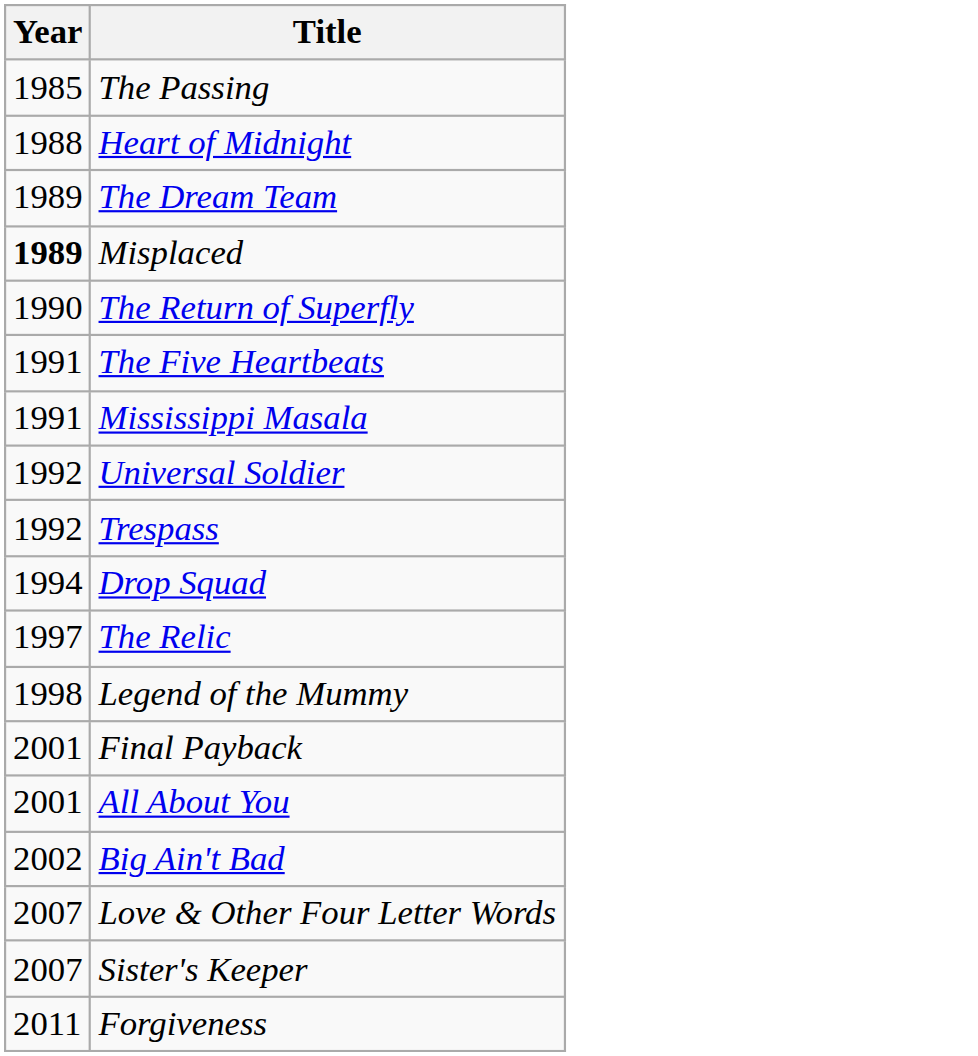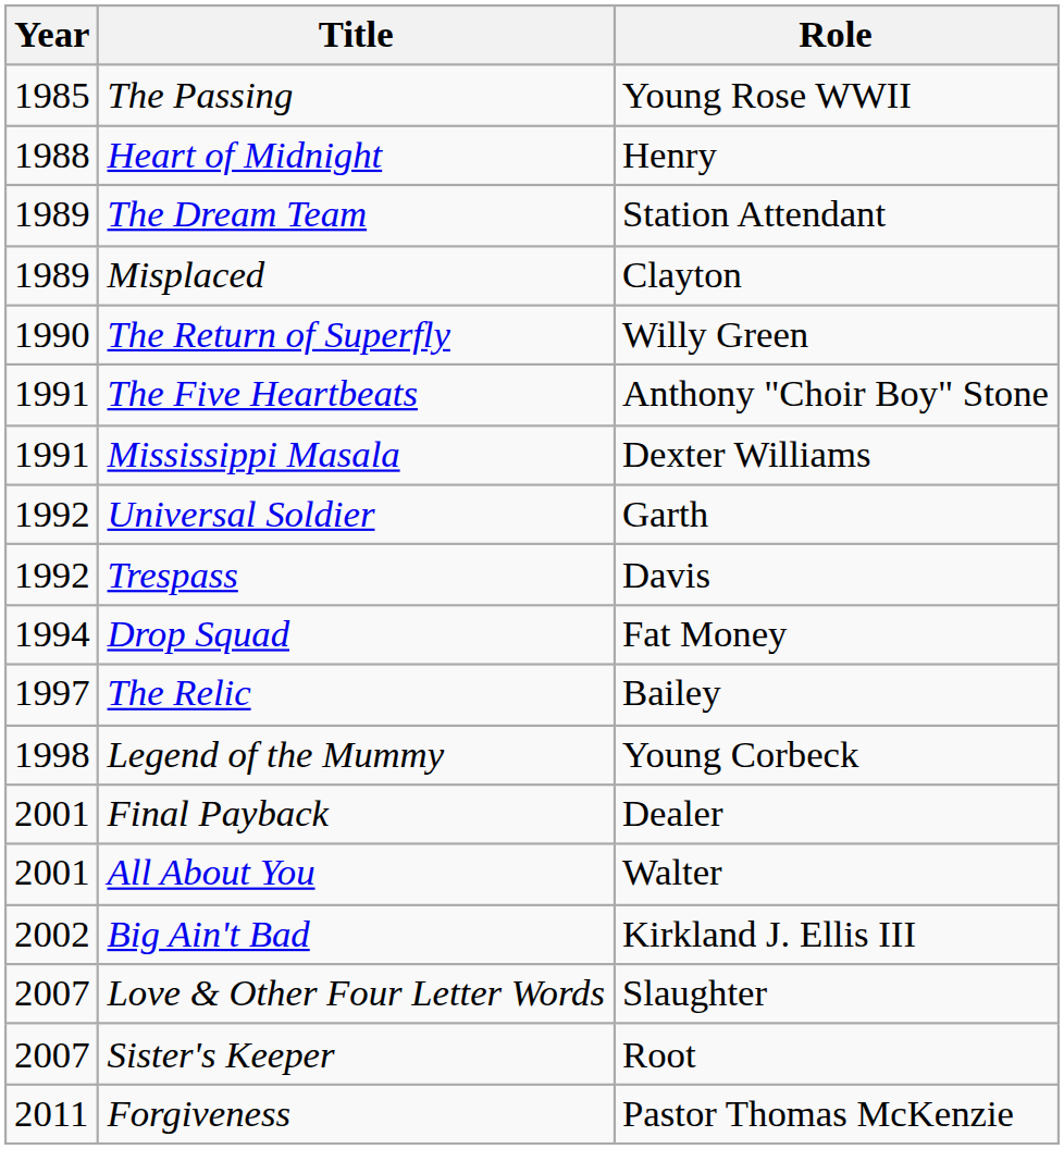+ column: Role | Young Rose WWII | Henry | Station Attendant | Clayton | Willy Green | Anthony "Choir Boy" Stone | Dexter Williams | Garth | Davis | Fat Money | Bailey | Young Corbeck | Dealer | Walter | Kirkland J. Ellis III | Slaughter | Root | Pastor Thomas McKenzie
Misplaced | Year: bold -> normal
